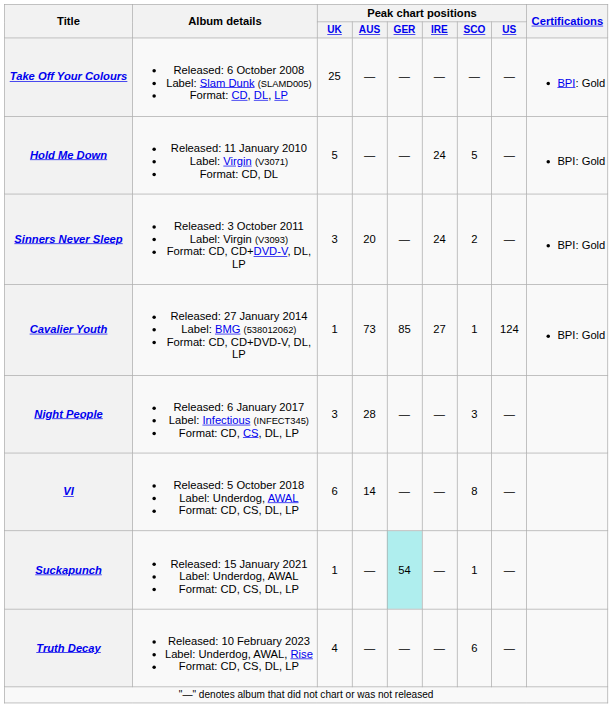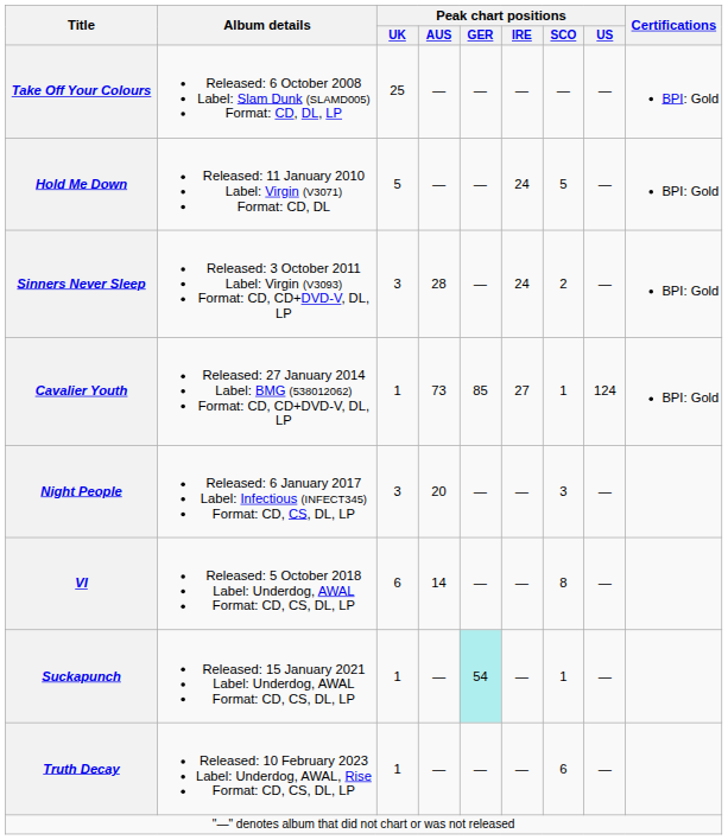Sinners Never Sleep | Peak chart positions / AUS: 20 -> 28
Night People | Peak chart positions / AUS: 28 -> 20
Truth Decay | Peak chart positions / UK: 4 -> 1
